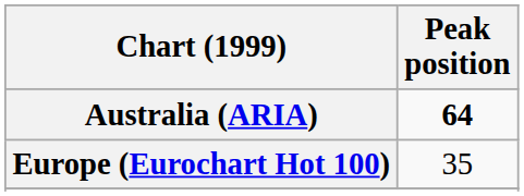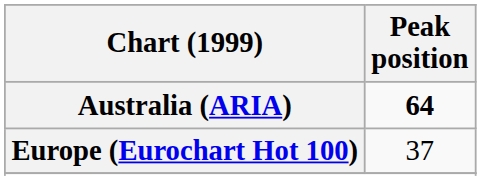Europe (Eurochart Hot 100) | Peak position: 35 -> 37
